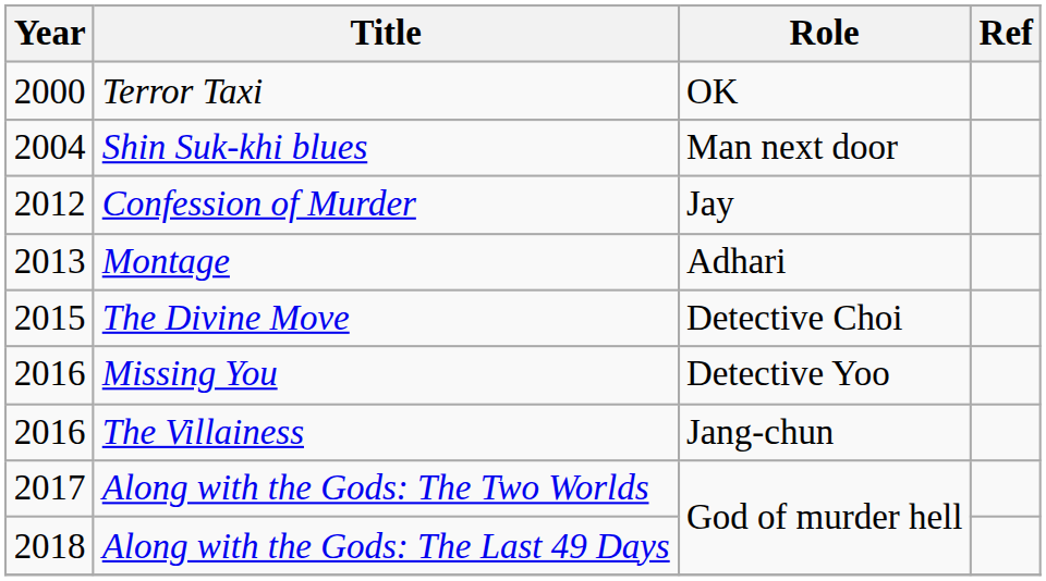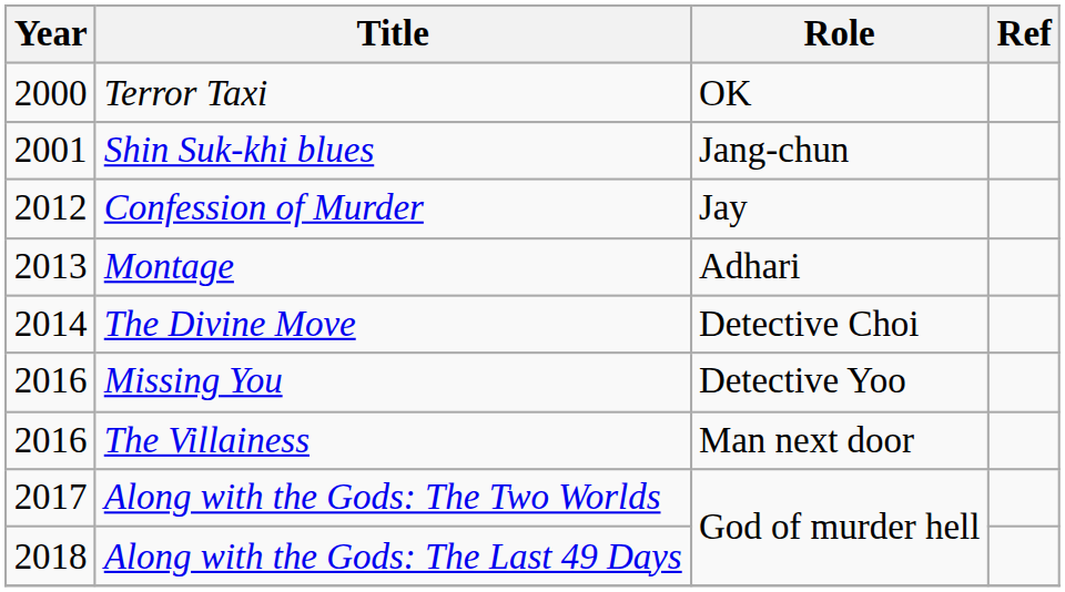Shin Suk-khi blues | Year: 2004 -> 2001
Shin Suk-khi blues | Role: Man next door -> Jang-chun
The Divine Move | Year: 2015 -> 2014
The Villainess | Role: Jang-chun -> Man next door
